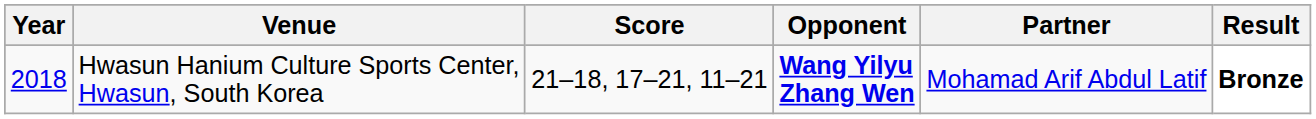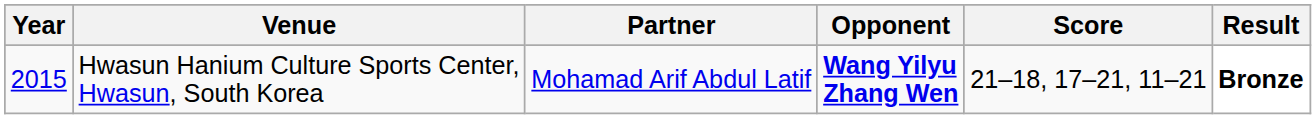columns swapped: Partner <-> Score
Hwasun Hanium Culture Sports Center, Hwasun, South Korea | Year: 2018 -> 2015
